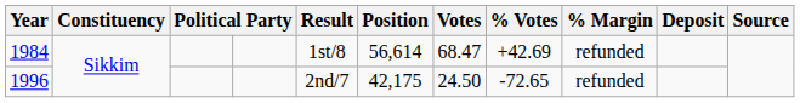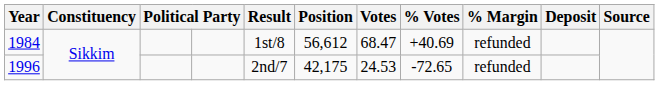1984 | Position: 56,614 -> 56,612
1984 | % Votes: +42.69 -> +40.69
1996 | Votes: 24.50 -> 24.53
